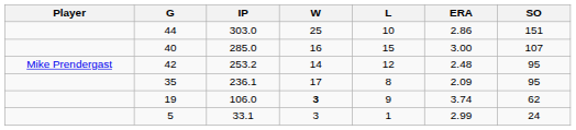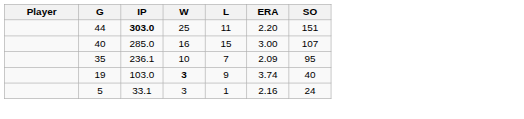44 | IP: normal -> bold
44 | L: 10 -> 11
44 | ERA: 2.86 -> 2.20
- row: Mike Prendergast | 42 | 253.2 | 14 | 12 | 2.48 | 95
35 | W: 17 -> 10
35 | L: 8 -> 7
19 | IP: 106.0 -> 103.0
19 | SO: 62 -> 40
5 | ERA: 2.99 -> 2.16
